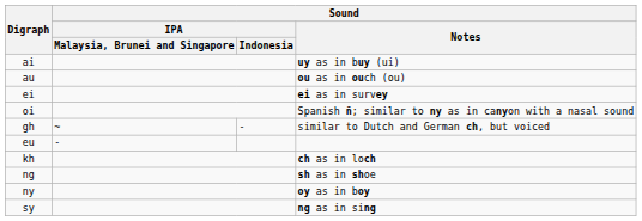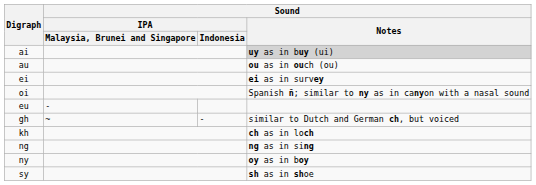ai | Sound / Notes: no background -> lightgrey background
rows swapped: eu <-> gh
ng | Sound / Notes: sh as in shoe -> ng as in sing
sy | Sound / Notes: ng as in sing -> sh as in shoe
